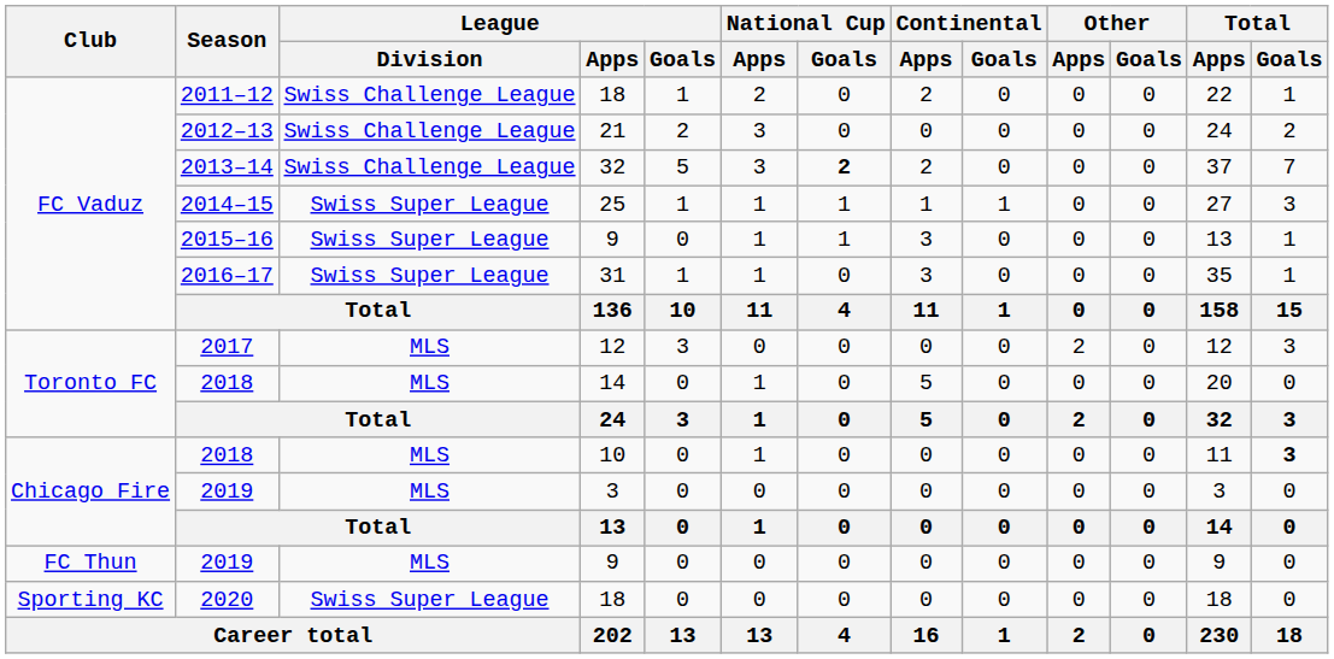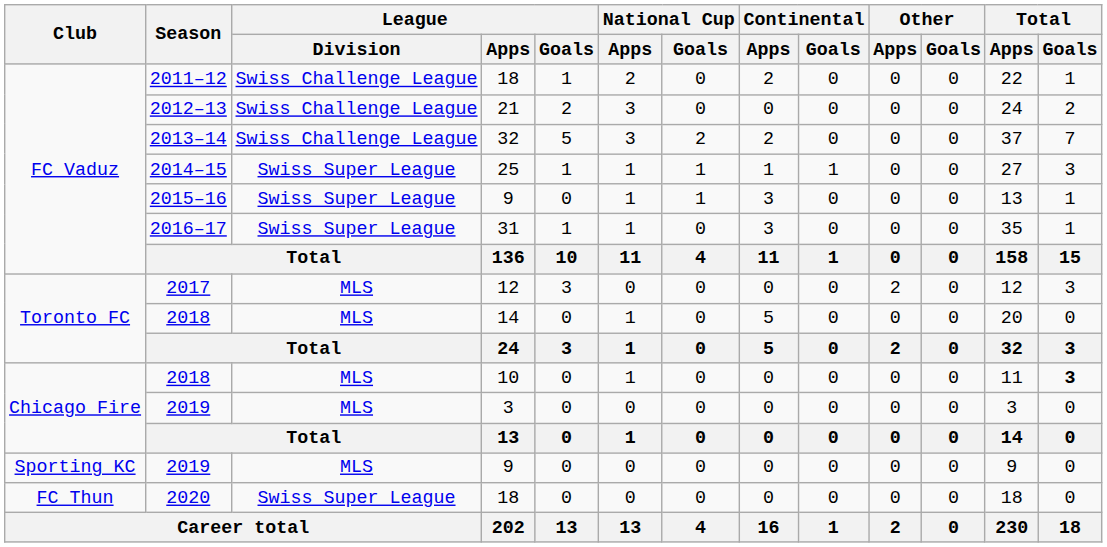2013–14 | National Cup / Goals: bold -> normal
2019 / 9 | Club: FC Thun -> Sporting KC
2020 | Club: Sporting KC -> FC Thun
